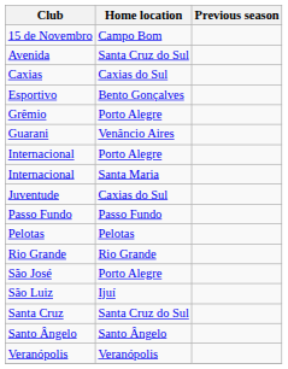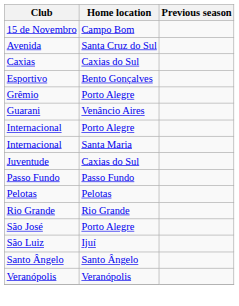- row: Santa Cruz | Santa Cruz do Sul
